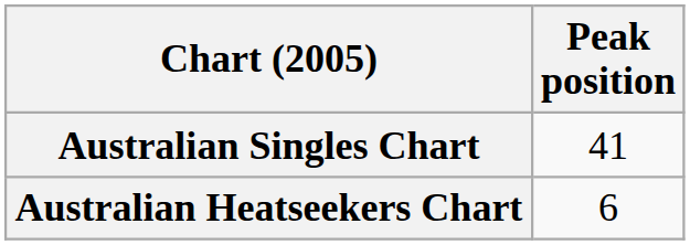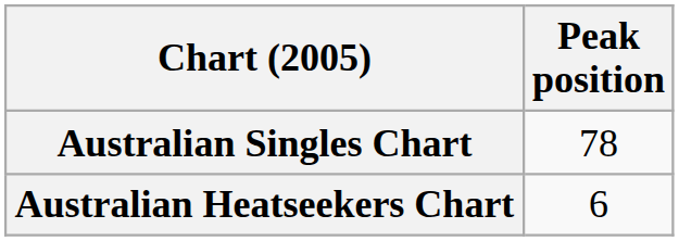Australian Singles Chart | Peak position: 41 -> 78
